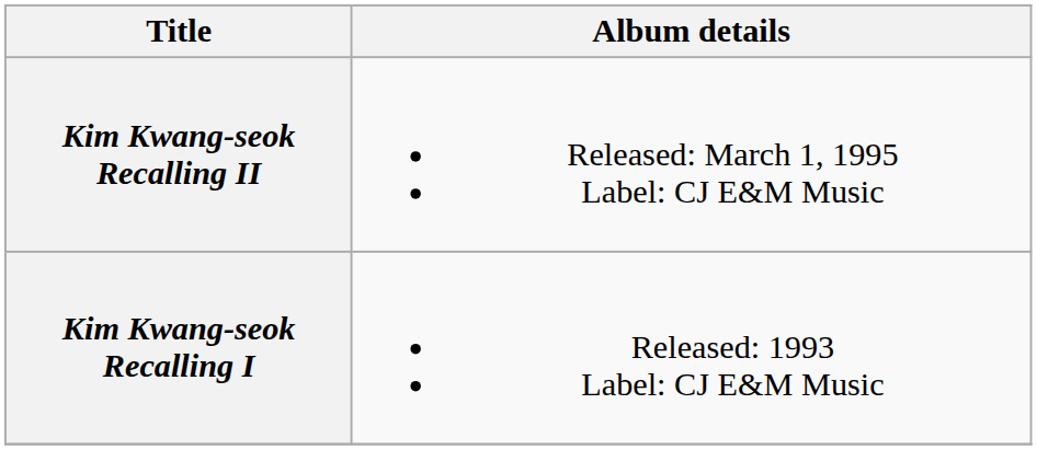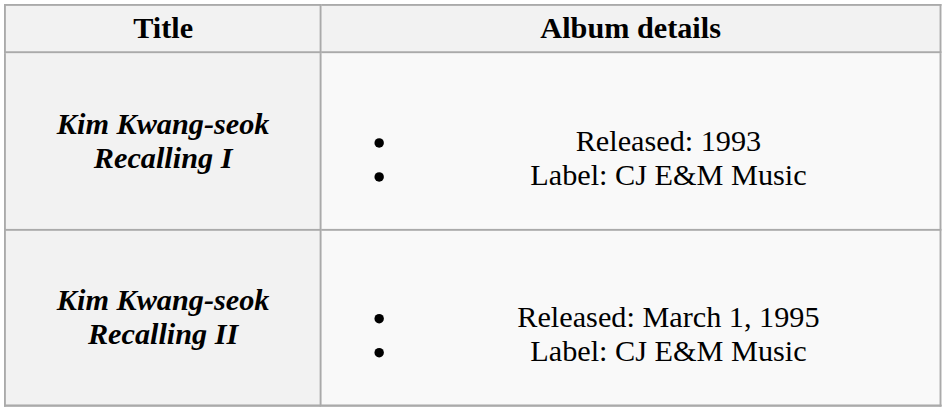rows swapped: Kim Kwang-seok Recalling I <-> Kim Kwang-seok Recalling II
